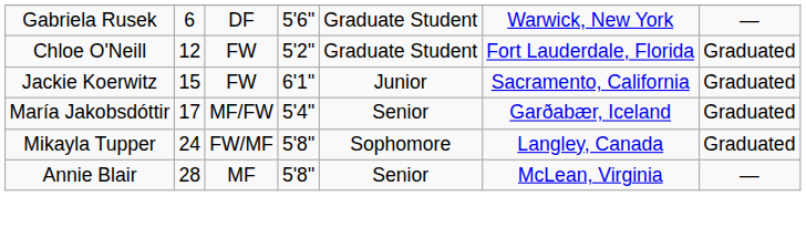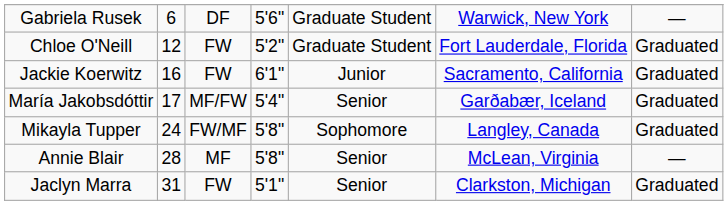Jackie Koerwitz | column 2: 15 -> 16
+ row: Jaclyn Marra | 31 | FW | 5'1" | Senior | Clarkston, Michigan | Graduated
